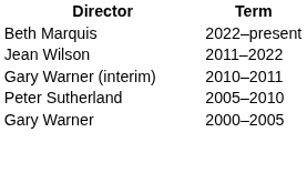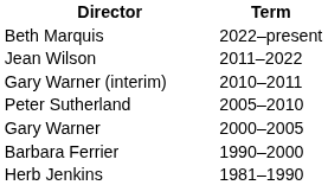+ row: Barbara Ferrier | 1990–2000
+ row: Herb Jenkins | 1981–1990
